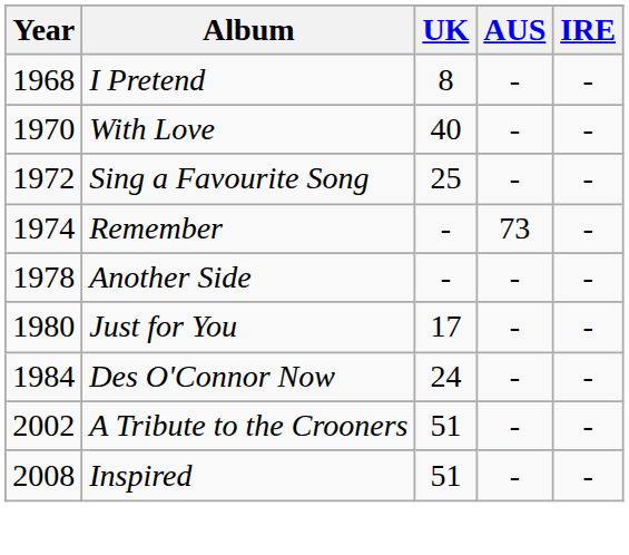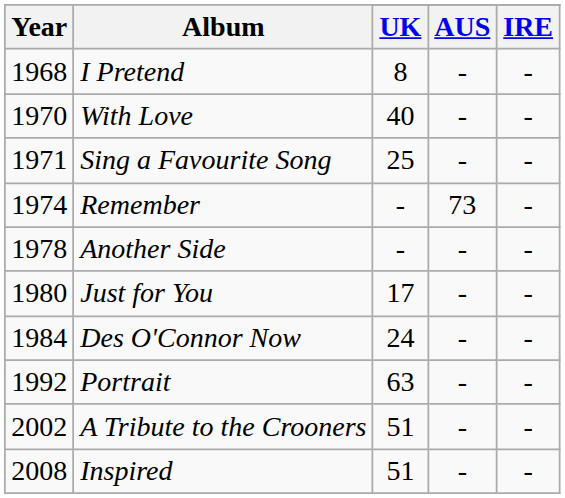Sing a Favourite Song | Year: 1972 -> 1971
+ row: 1992 | Portrait | 63 | - | -
